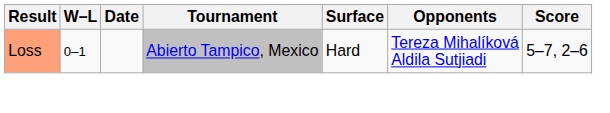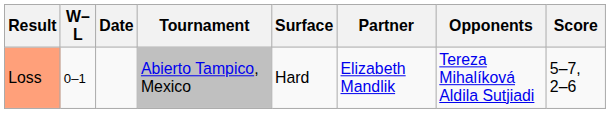+ column: Partner | Elizabeth Mandlik
